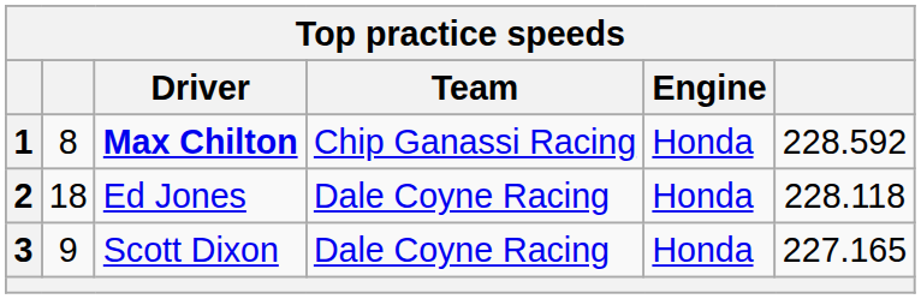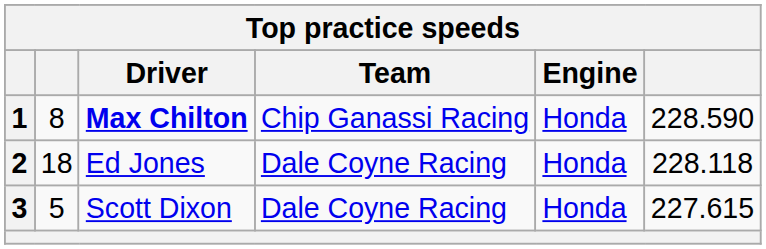1 | column 6: 228.592 -> 228.590
3 | column 2: 9 -> 5
3 | column 6: 227.165 -> 227.615
